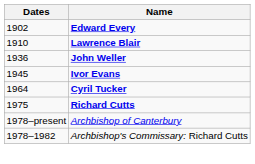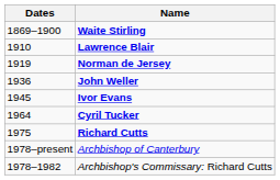+ row: 1869–1900 | Waite Stirling
- row: 1902 | Edward Every
+ row: 1919 | Norman de Jersey
